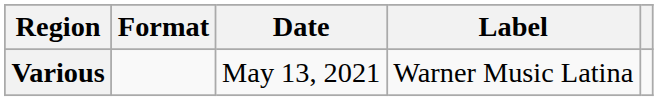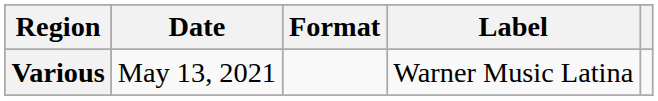columns swapped: Date <-> Format
